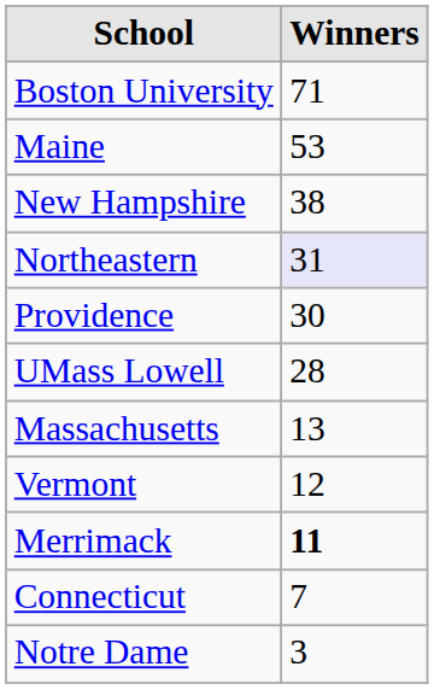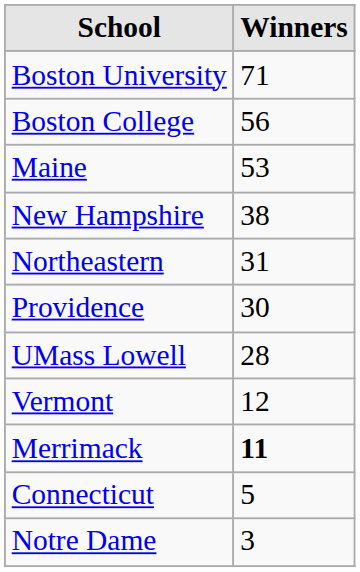+ row: Boston College | 56
Northeastern | Winners: lavender background -> no background
- row: Massachusetts | 13
Connecticut | Winners: 7 -> 5
